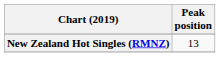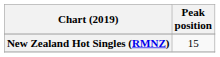New Zealand Hot Singles (RMNZ) | Peak position: 13 -> 15
